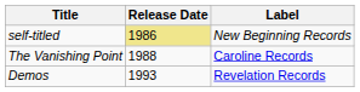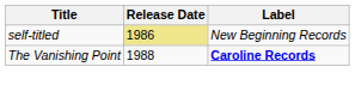The Vanishing Point | Label: normal -> bold
- row: Demos | 1993 | Revelation Records
